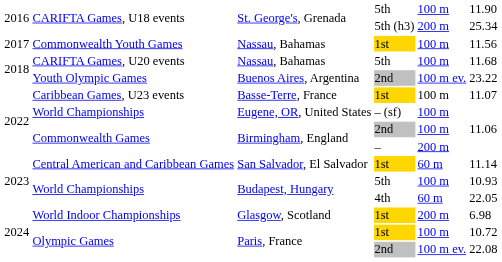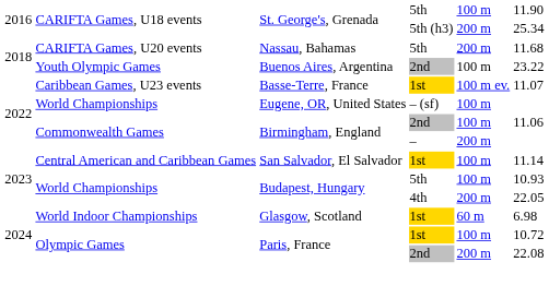- row: 2017 | Commonwealth Youth Games | Nassau, Bahamas | 1st | 100 m | 11.56
CARIFTA Games, U20 events | column 5: 100 m -> 200 m
Youth Olympic Games | column 5: 100 m ev. -> 100 m
Caribbean Games, U23 events | column 5: 100 m -> 100 m ev.
Central American and Caribbean Games | column 5: 60 m -> 100 m
World Championships / 4th | column 5: 60 m -> 200 m
World Indoor Championships | column 5: 200 m -> 60 m
Olympic Games / 2nd | column 5: 100 m ev. -> 200 m
